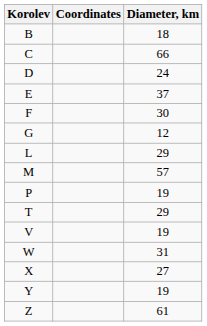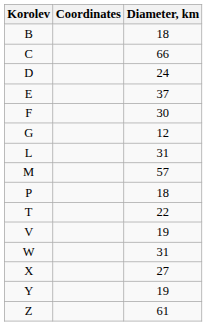L | Diameter, km: 29 -> 31
P | Diameter, km: 19 -> 18
T | Diameter, km: 29 -> 22
